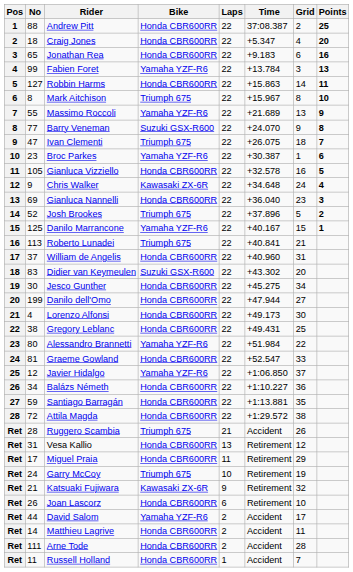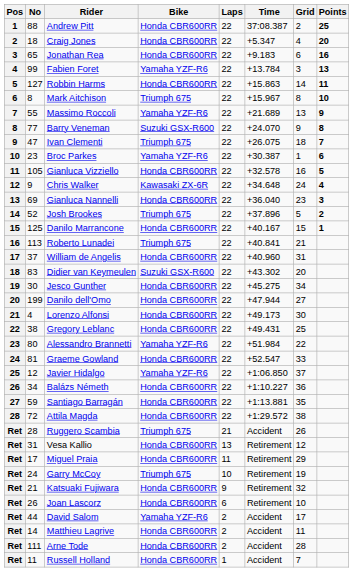Danilo Marrancone | Bike: Yamaha YZF-R6 -> Honda CBR600RR
Katsuaki Fujiwara | Bike: Kawasaki ZX-6R -> Honda CBR600RR
